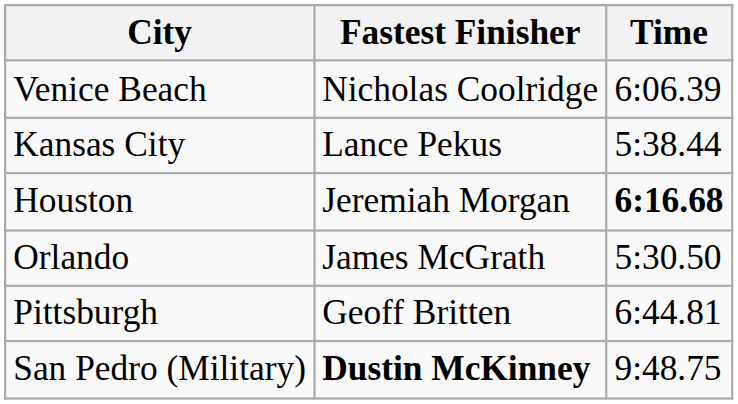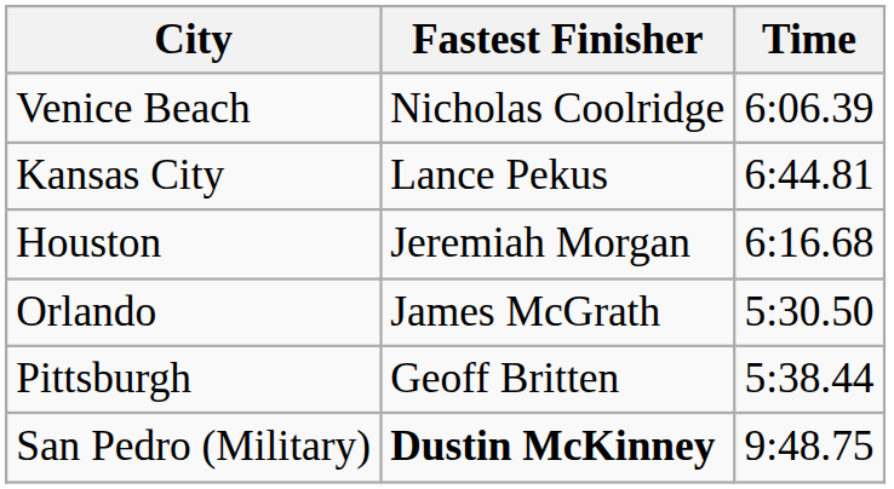Kansas City | Time: 5:38.44 -> 6:44.81
Houston | Time: bold -> normal
Pittsburgh | Time: 6:44.81 -> 5:38.44
